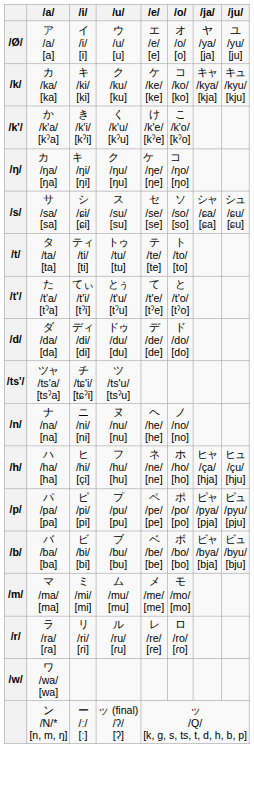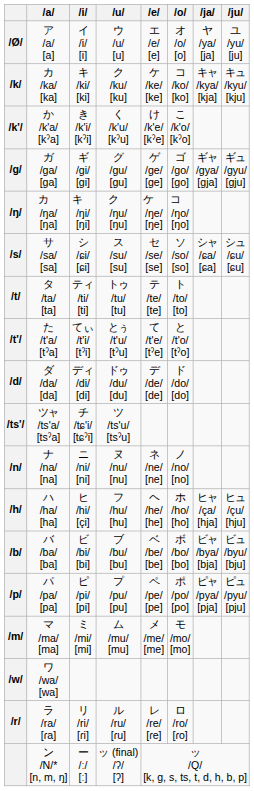+ row: /g/ | ガ /ga/ [ga] | ギ /gi/ [gi] | グ /gu/ [gu] | ゲ /ge/ [ge] | ゴ /go/ [go] | ギャ /gya/ [gja] | ギュ /gyu/ [gju]
ナ /na/ [na] | e: ヘ /he/ [he] -> ネ /ne/ [ne]
ハ /ha/ [ha] | e: ネ /ne/ [ne] -> ヘ /he/ [he]
rows swapped: パ /pa/ [pa] <-> バ /ba/ [ba]
rows swapped: ワ /wa/ [wa] <-> ラ /ra/ [ɾa]
